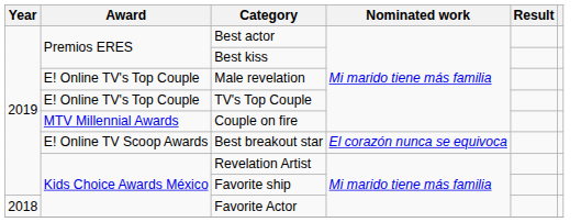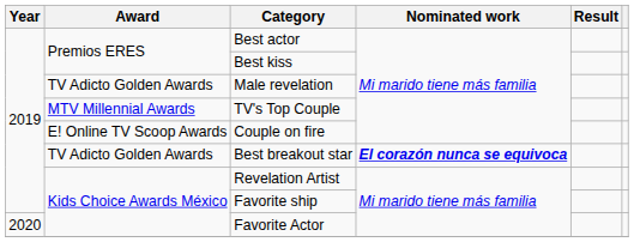Male revelation | Award: E! Online TV's Top Couple -> TV Adicto Golden Awards
TV's Top Couple | Award: E! Online TV's Top Couple -> MTV Millennial Awards
Couple on fire | Award: MTV Millennial Awards -> E! Online TV Scoop Awards
Best breakout star | Award: E! Online TV Scoop Awards -> TV Adicto Golden Awards
Best breakout star | Nominated work: normal -> bold
Favorite Actor | Year: 2018 -> 2020
